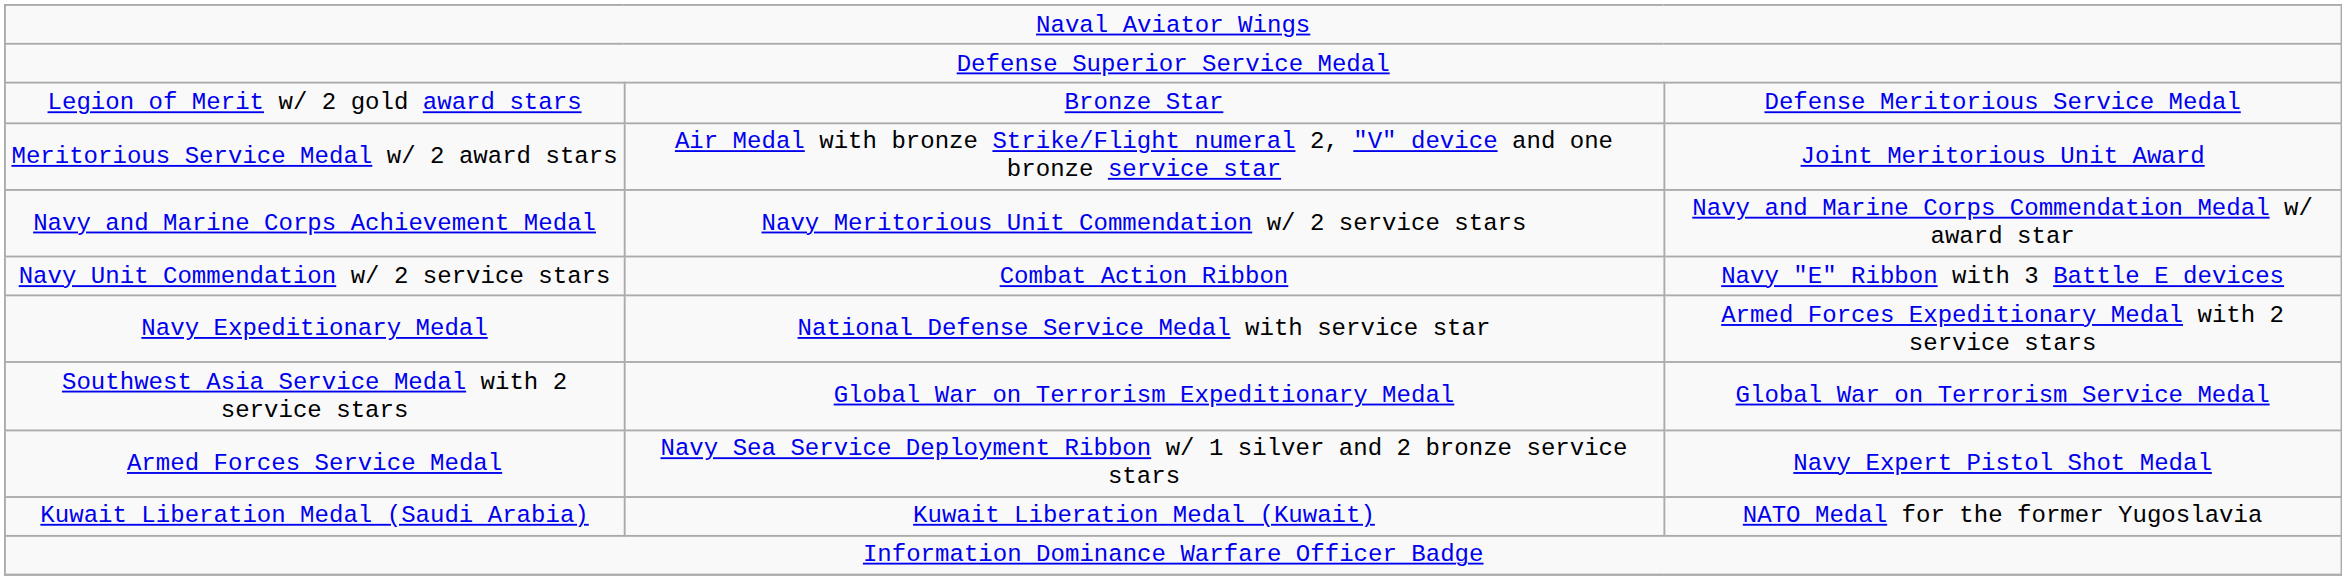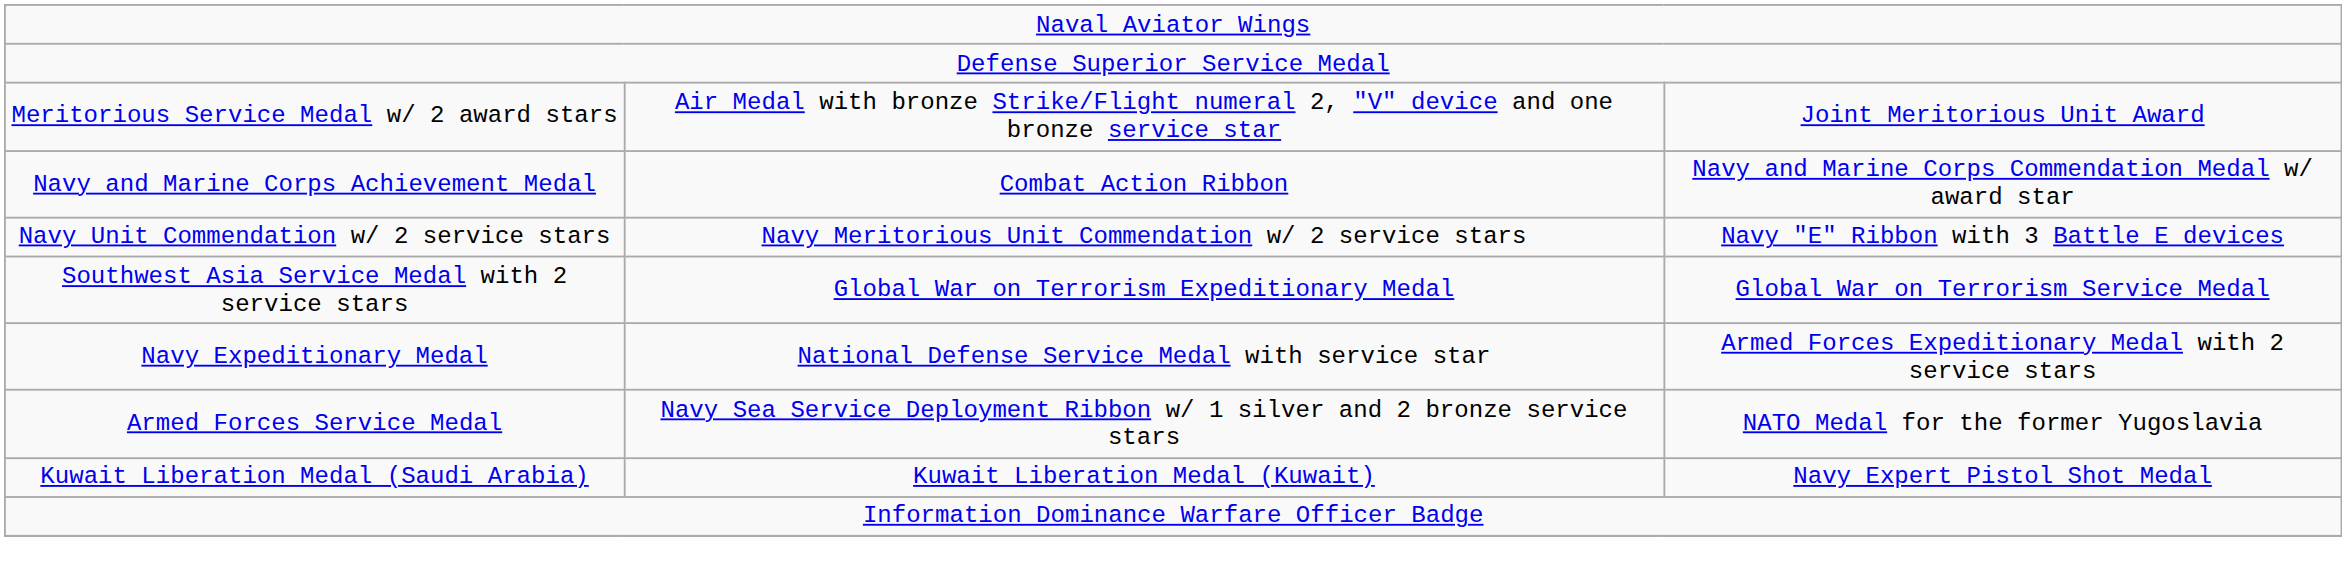- row: Legion of Merit w/ 2 gold award stars | Bronze Star | Defense Meritorious Service Medal
Navy and Marine Corps Achievement Medal | column 2: Navy Meritorious Unit Commendation w/ 2 service stars -> Combat Action Ribbon
Navy Unit Commendation w/ 2 service stars | column 2: Combat Action Ribbon -> Navy Meritorious Unit Commendation w/ 2 service stars
rows swapped: Navy Expeditionary Medal <-> Southwest Asia Service Medal with 2 service stars
Armed Forces Service Medal | column 3: Navy Expert Pistol Shot Medal -> NATO Medal for the former Yugoslavia
Kuwait Liberation Medal (Saudi Arabia) | column 3: NATO Medal for the former Yugoslavia -> Navy Expert Pistol Shot Medal
